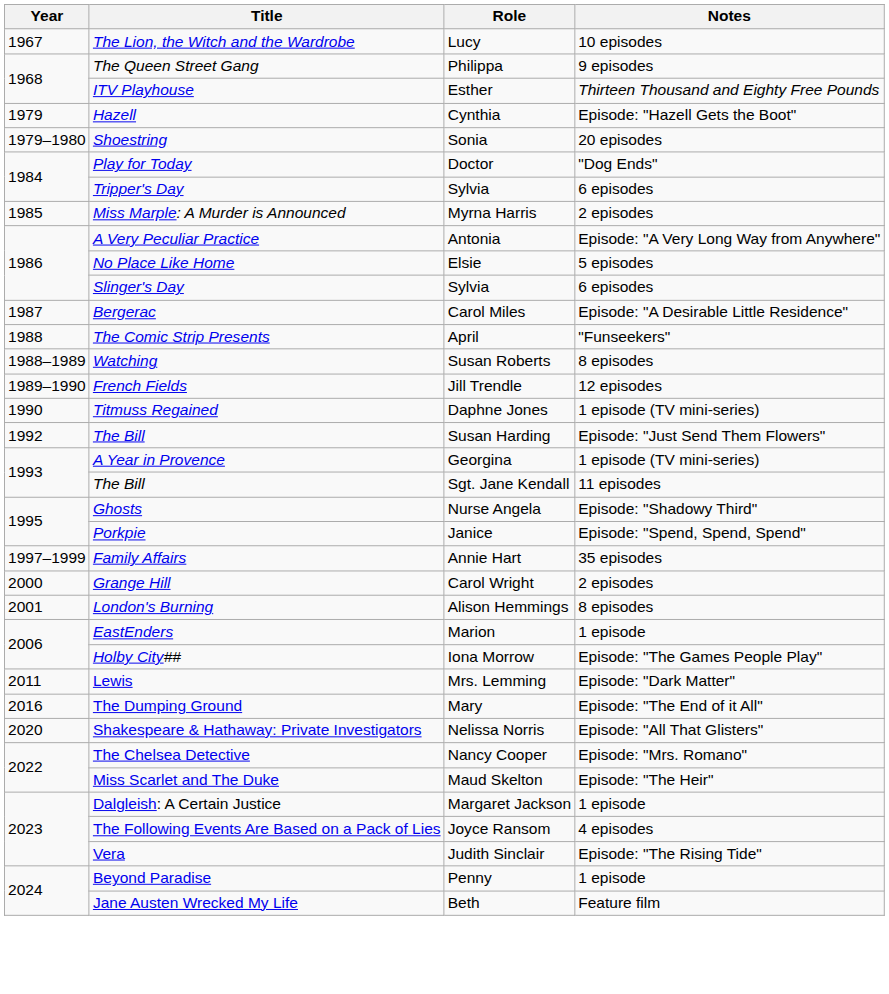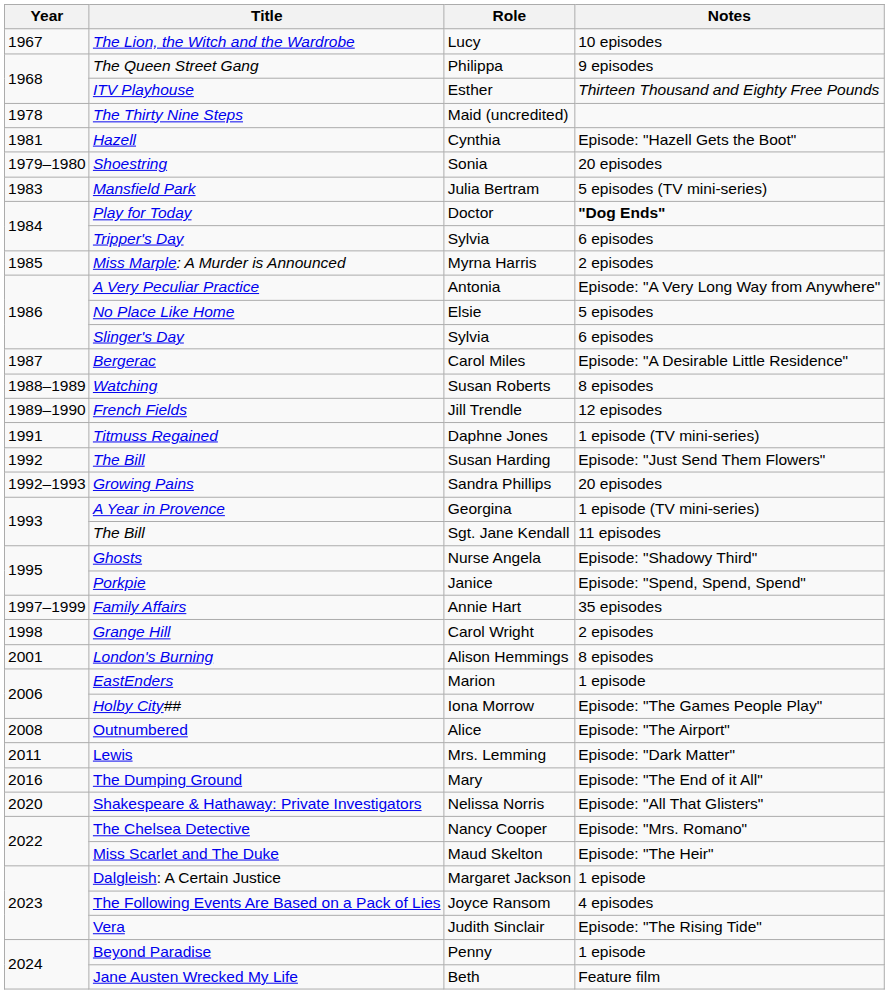+ row: 1978 | The Thirty Nine Steps | Maid (uncredited)
Hazell | Year: 1979 -> 1981
+ row: 1983 | Mansfield Park | Julia Bertram | 5 episodes (TV mini-series)
Play for Today | Notes: normal -> bold
- row: 1988 | The Comic Strip Presents | April | "Funseekers"
Titmuss Regained | Year: 1990 -> 1991
+ row: 1992–1993 | Growing Pains | Sandra Phillips | 20 episodes
Grange Hill | Year: 2000 -> 1998
+ row: 2008 | Outnumbered | Alice | Episode: "The Airport"
